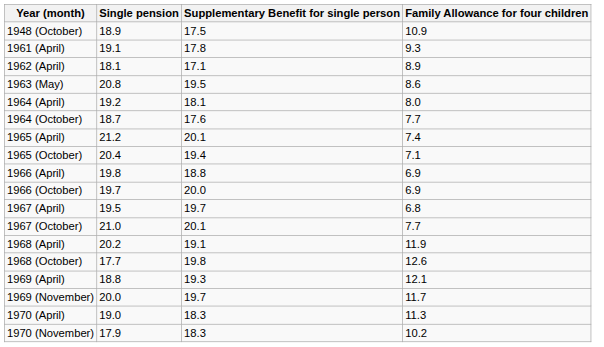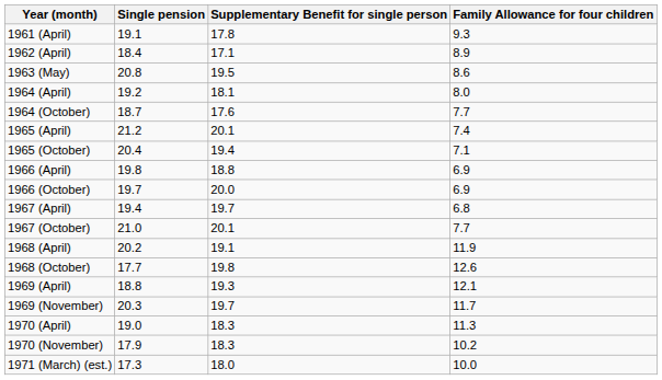- row: 1948 (October) | 18.9 | 17.5 | 10.9
1962 (April) | Single pension: 18.1 -> 18.4
1967 (April) | Single pension: 19.5 -> 19.4
1969 (November) | Single pension: 20.0 -> 20.3
+ row: 1971 (March) (est.) | 17.3 | 18.0 | 10.0
